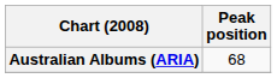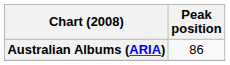Australian Albums (ARIA) | Peak position: 68 -> 86
